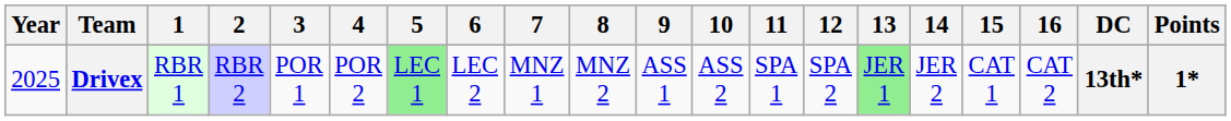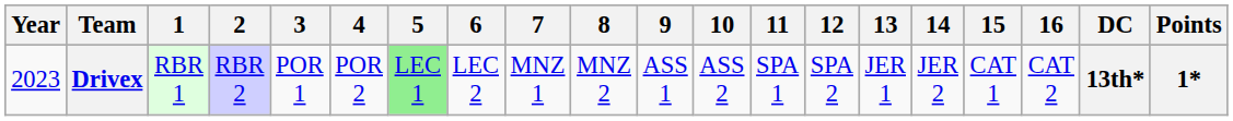Drivex | Year: 2025 -> 2023
Drivex | 13: lightgreen background -> no background
